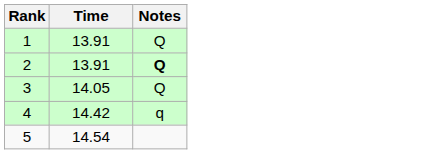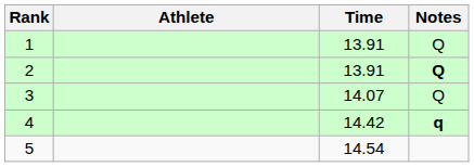+ column: Athlete
3 | Time: 14.05 -> 14.07
4 | Notes: normal -> bold
